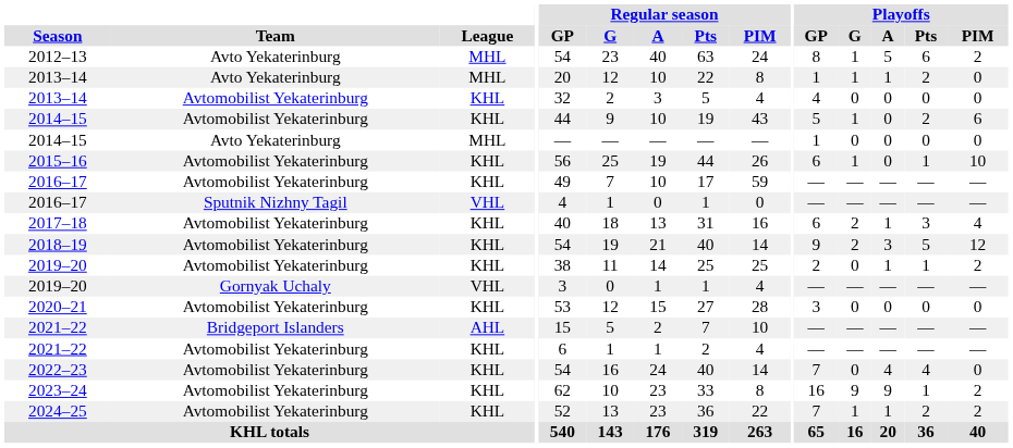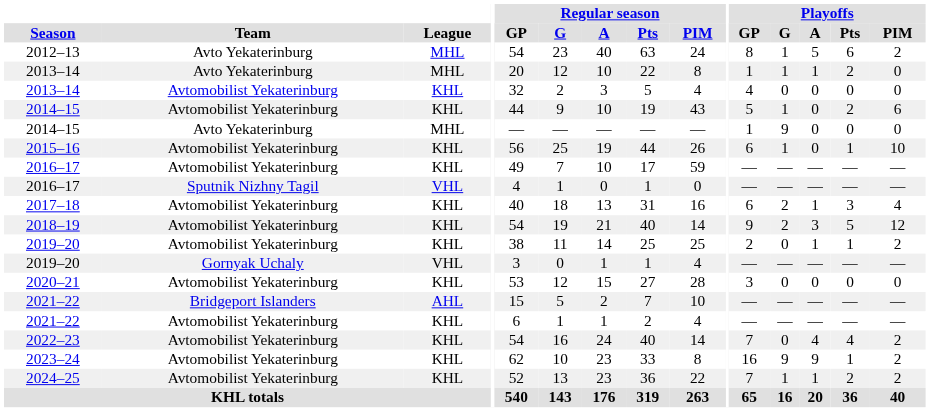2014–15 / Avto Yekaterinburg | Playoffs / G: 0 -> 9
2022–23 | Playoffs / PIM: 0 -> 2
